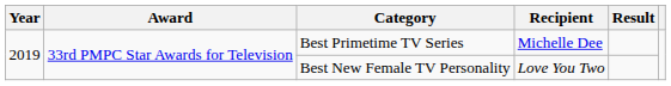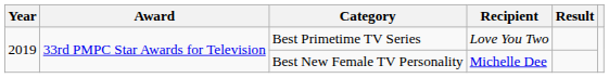Best Primetime TV Series | Recipient: Michelle Dee -> Love You Two
Best New Female TV Personality | Recipient: Love You Two -> Michelle Dee
